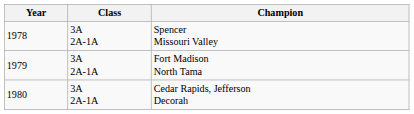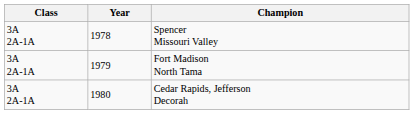columns swapped: Year <-> Class
